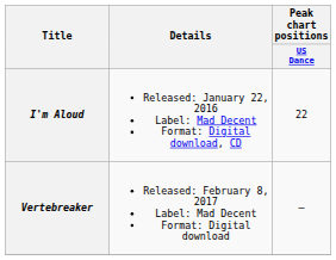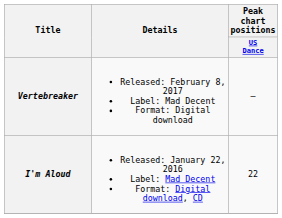rows swapped: I'm Aloud <-> Vertebreaker
